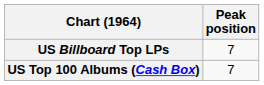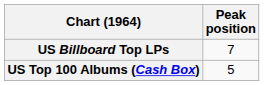US Top 100 Albums (Cash Box) | Peak position: 7 -> 5
